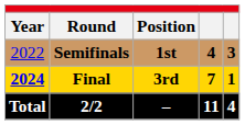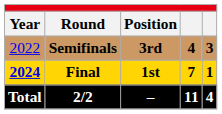Semifinals | Position: 1st -> 3rd
Final | Position: 3rd -> 1st
